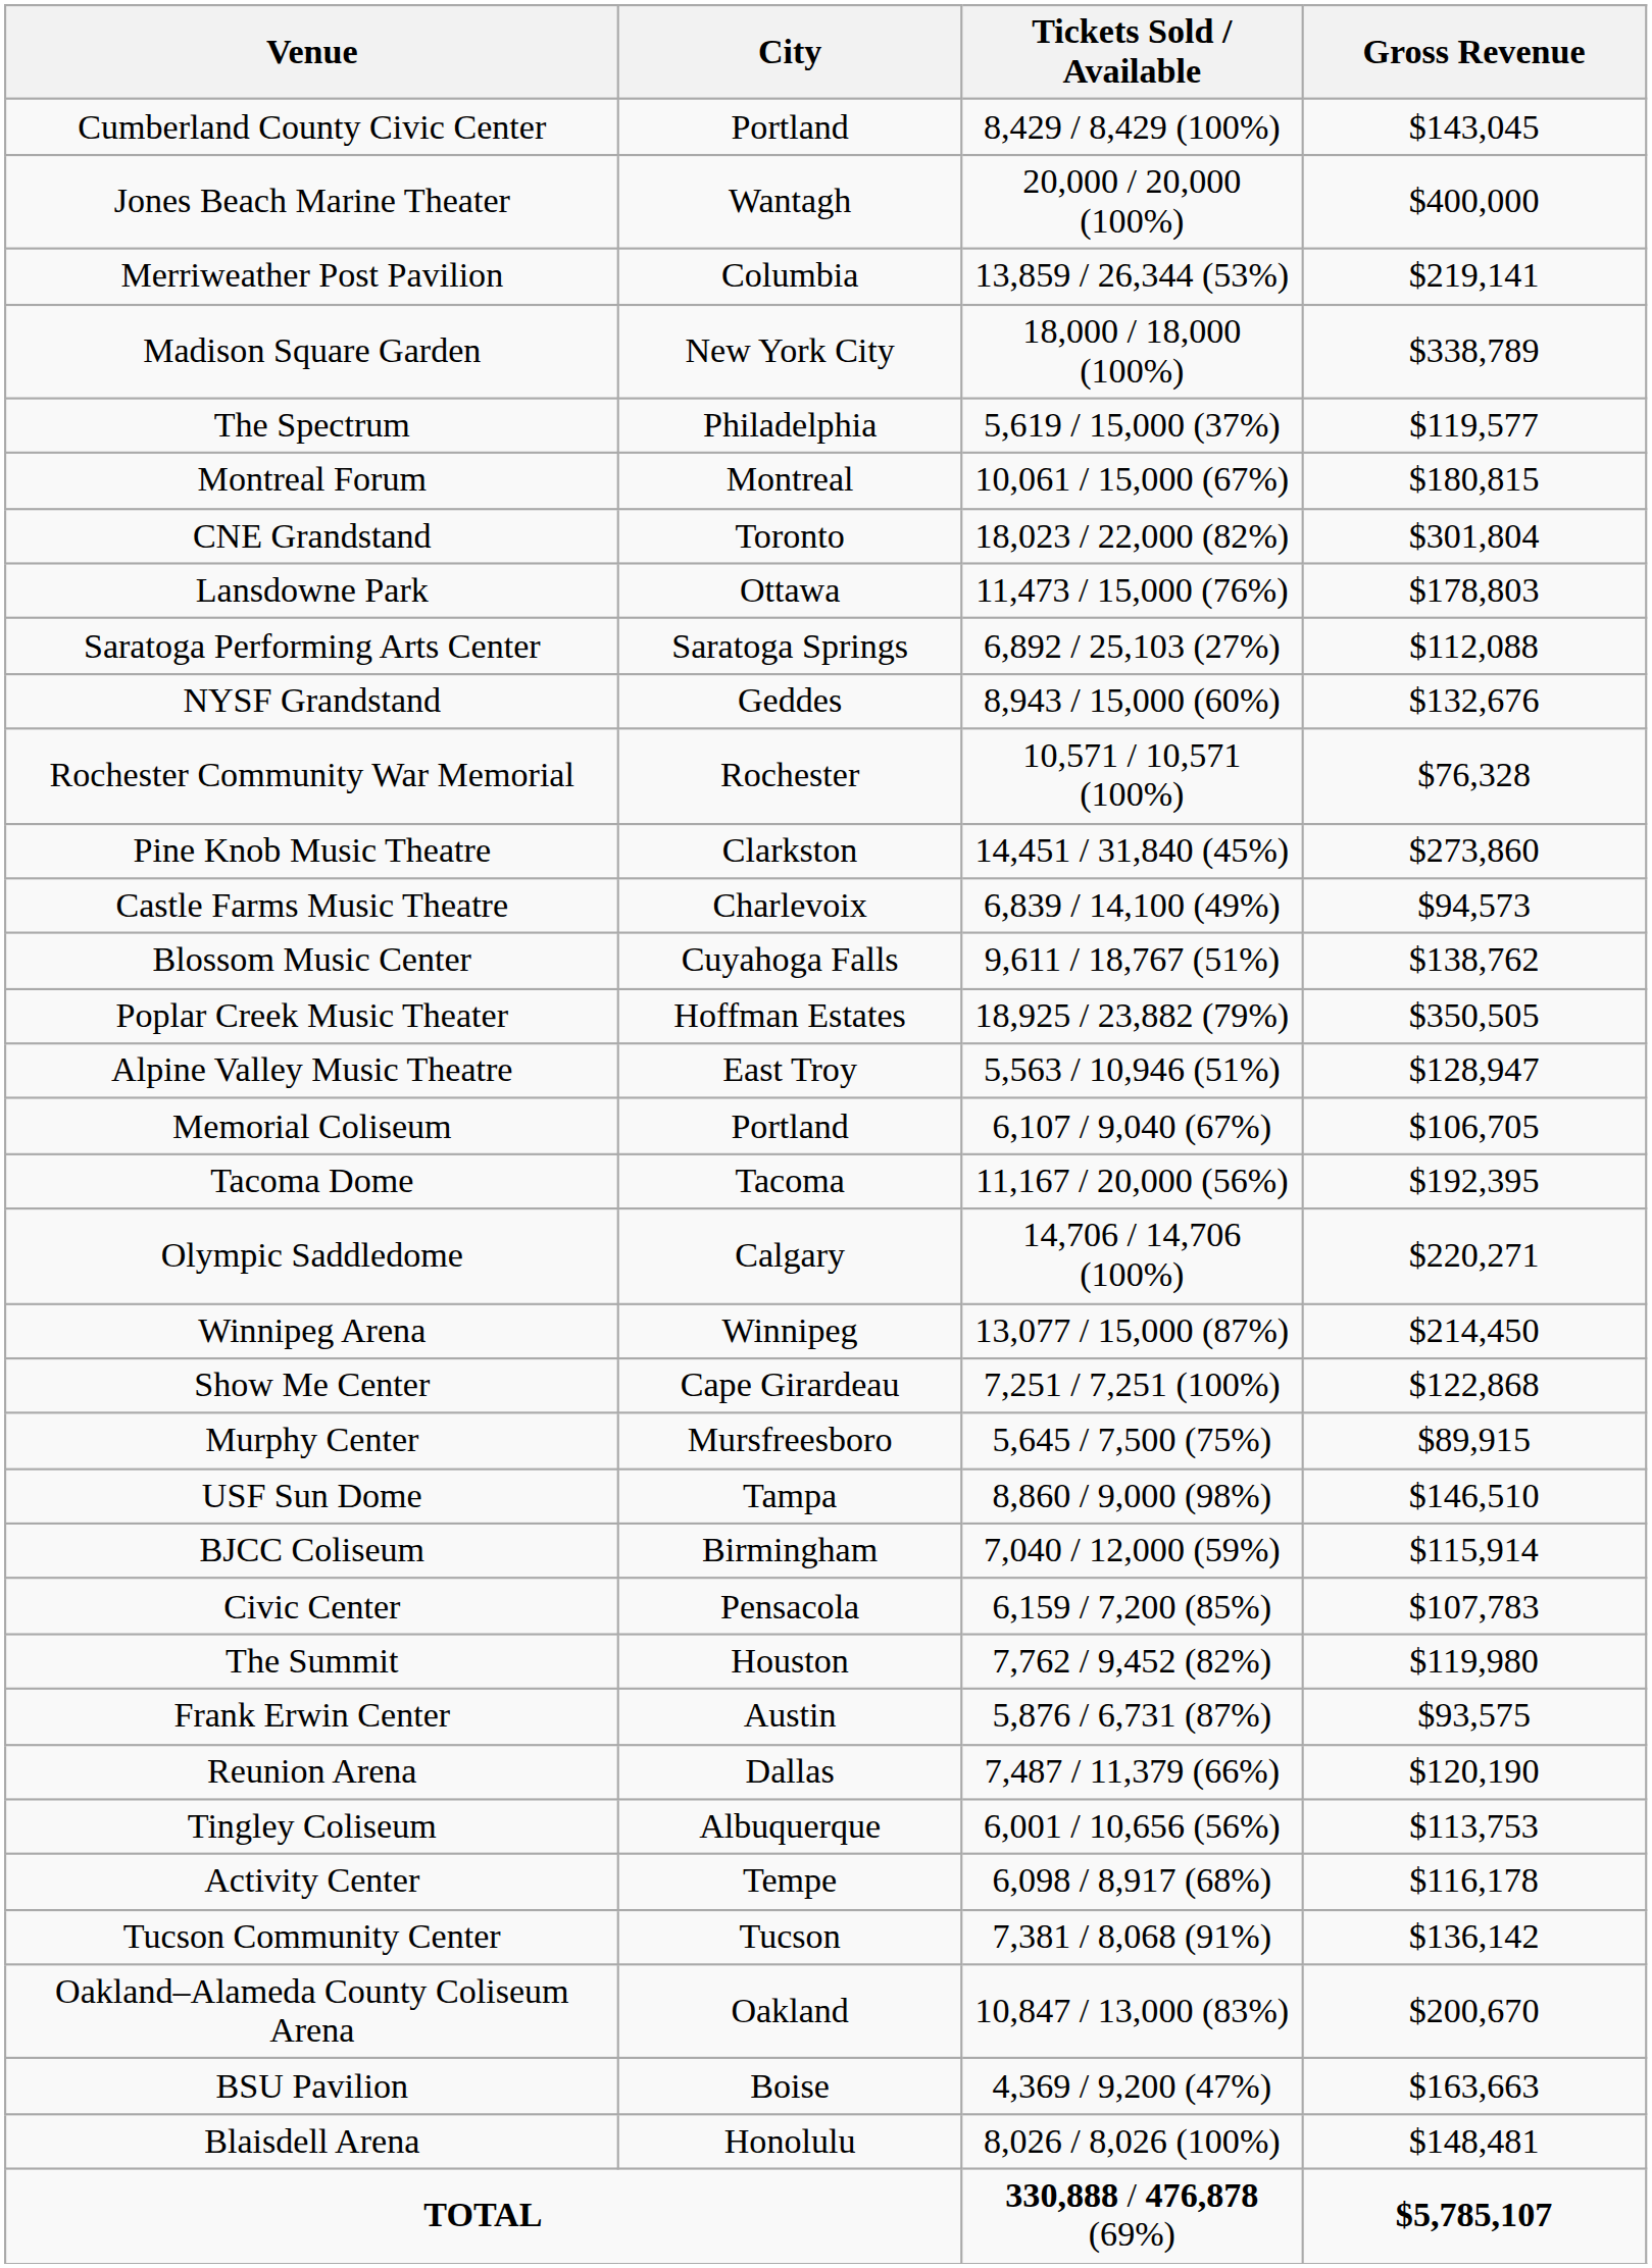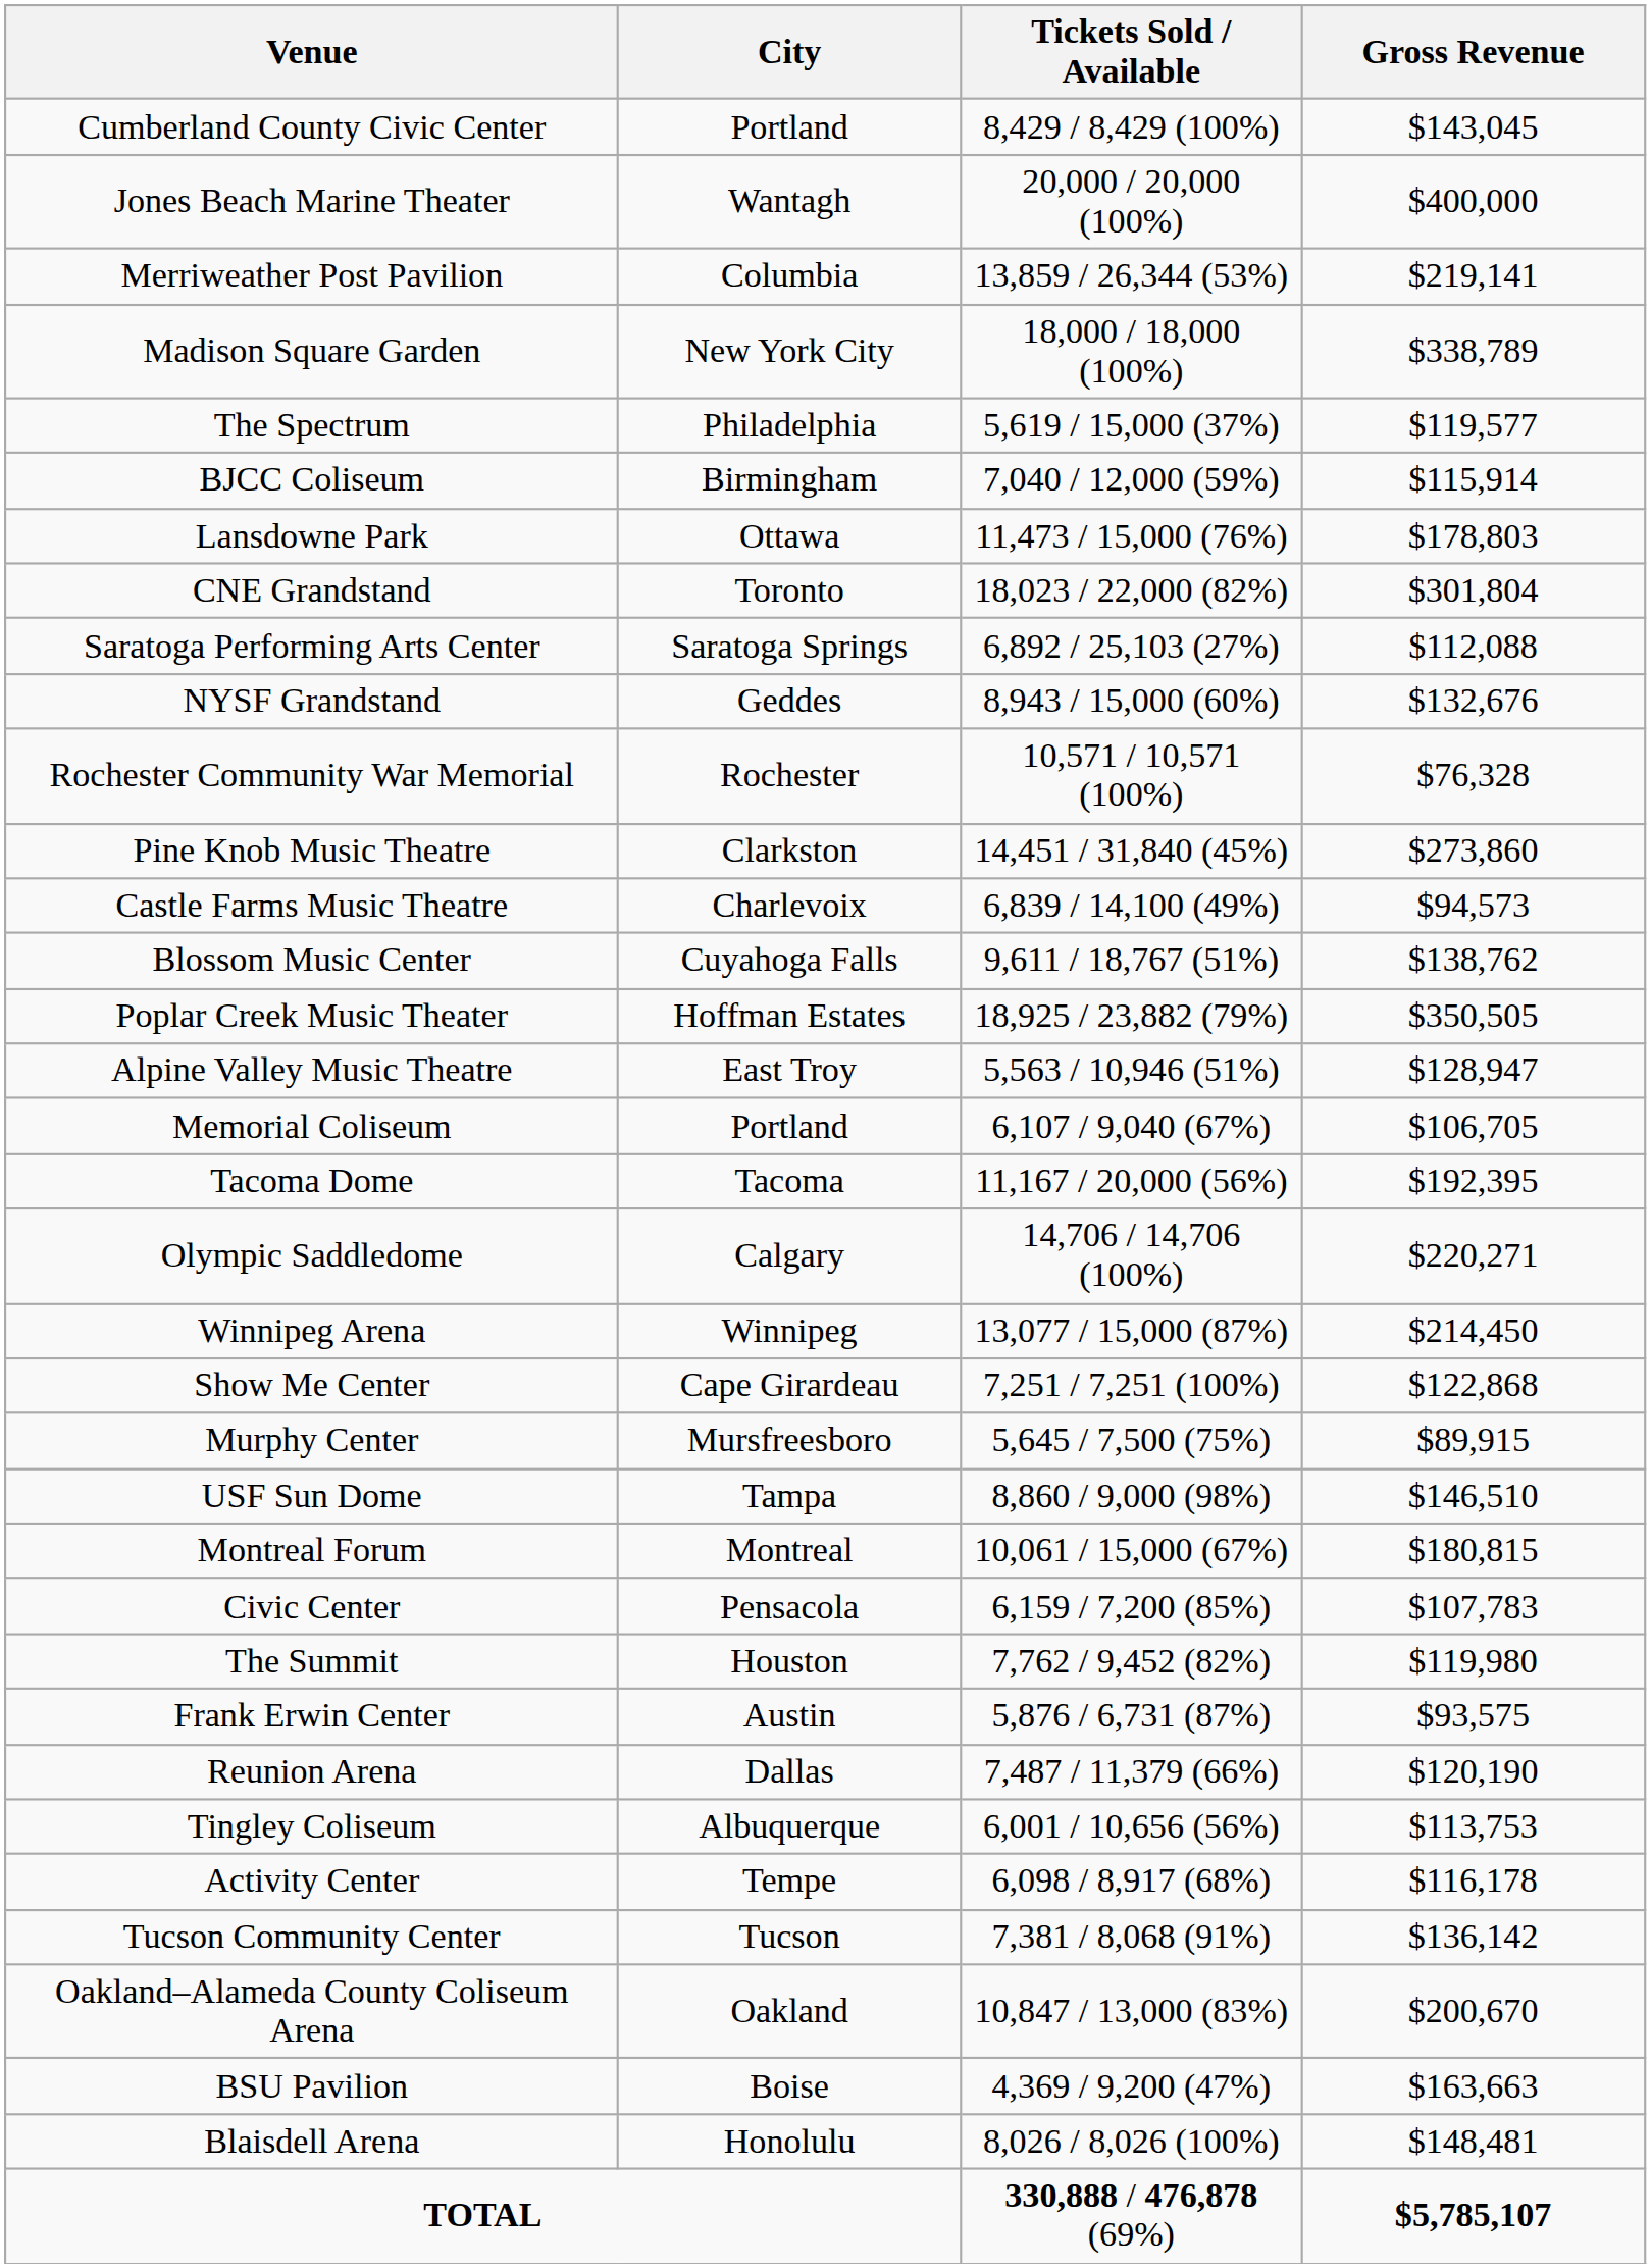rows swapped: Montreal Forum <-> BJCC Coliseum
rows swapped: CNE Grandstand <-> Lansdowne Park
